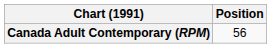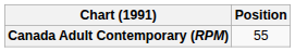Canada Adult Contemporary (RPM) | Position: 56 -> 55
